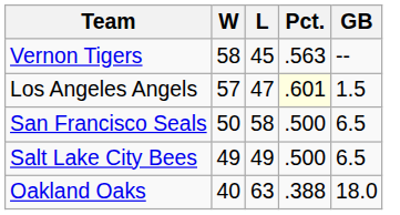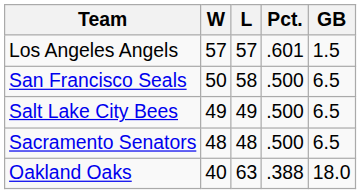- row: Vernon Tigers | 58 | 45 | .563 | --
Los Angeles Angels | L: 47 -> 57
Los Angeles Angels | Pct.: lightyellow background -> no background
+ row: Sacramento Senators | 48 | 48 | .500 | 6.5
